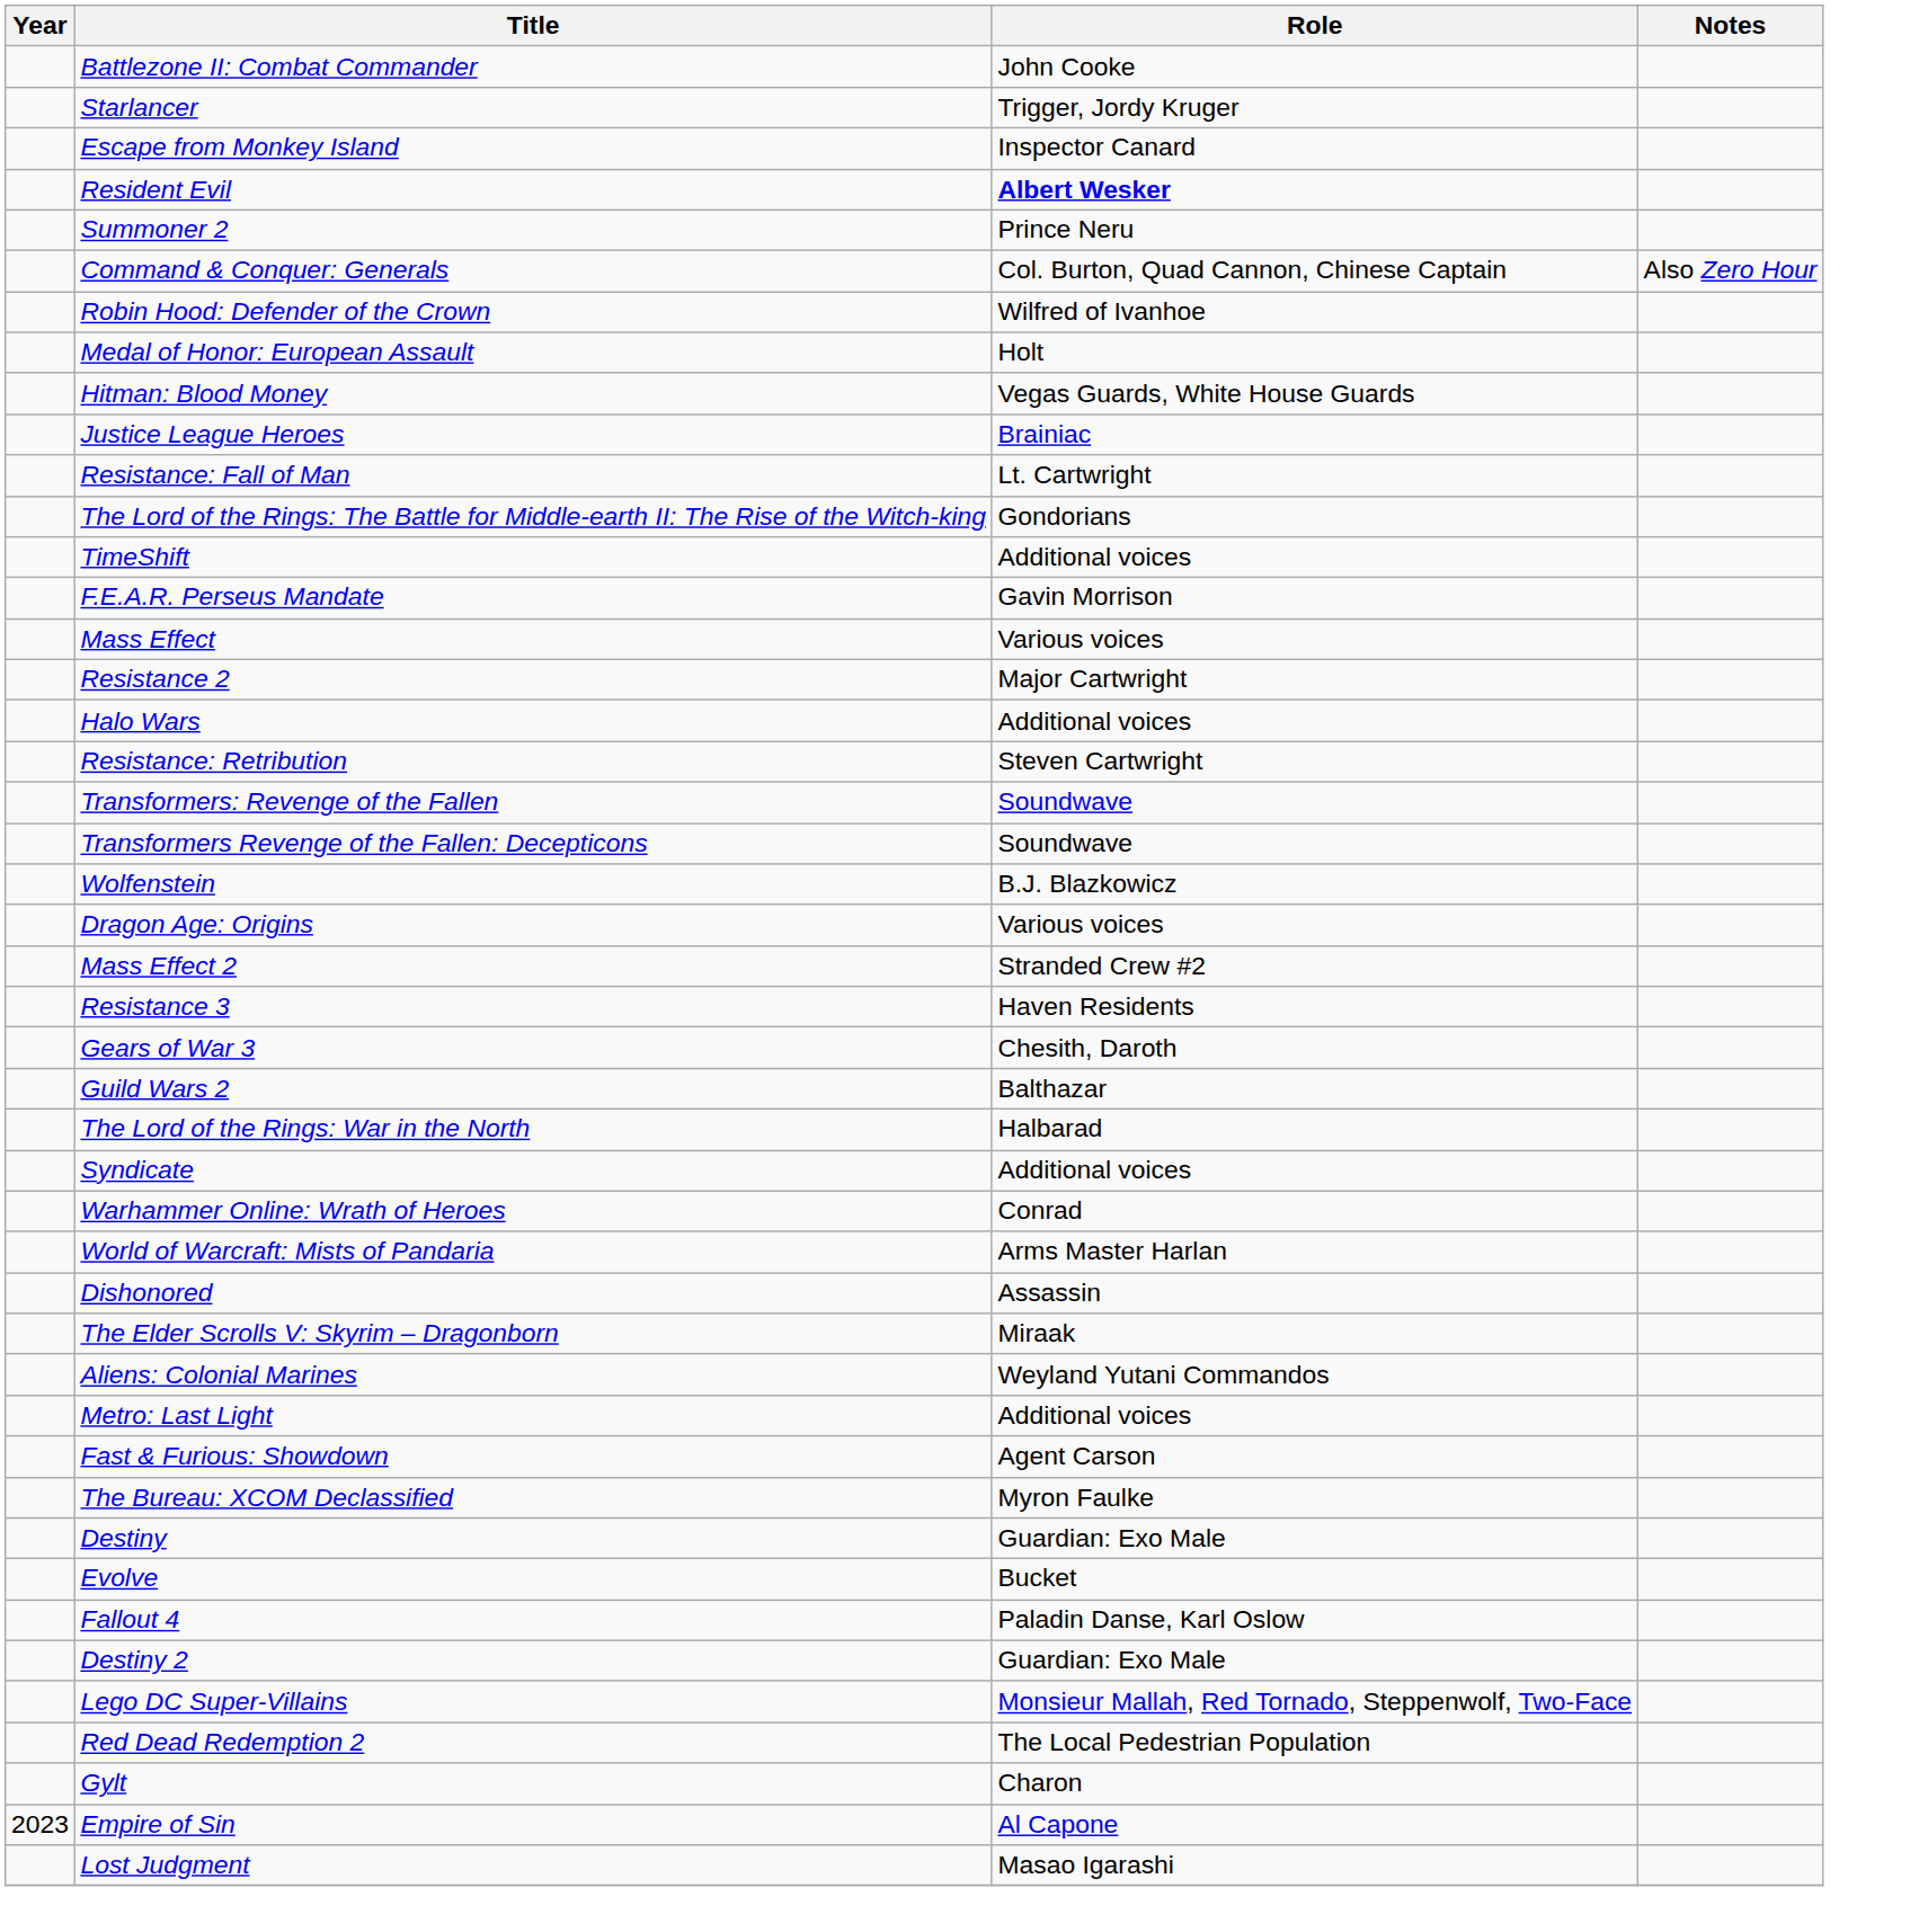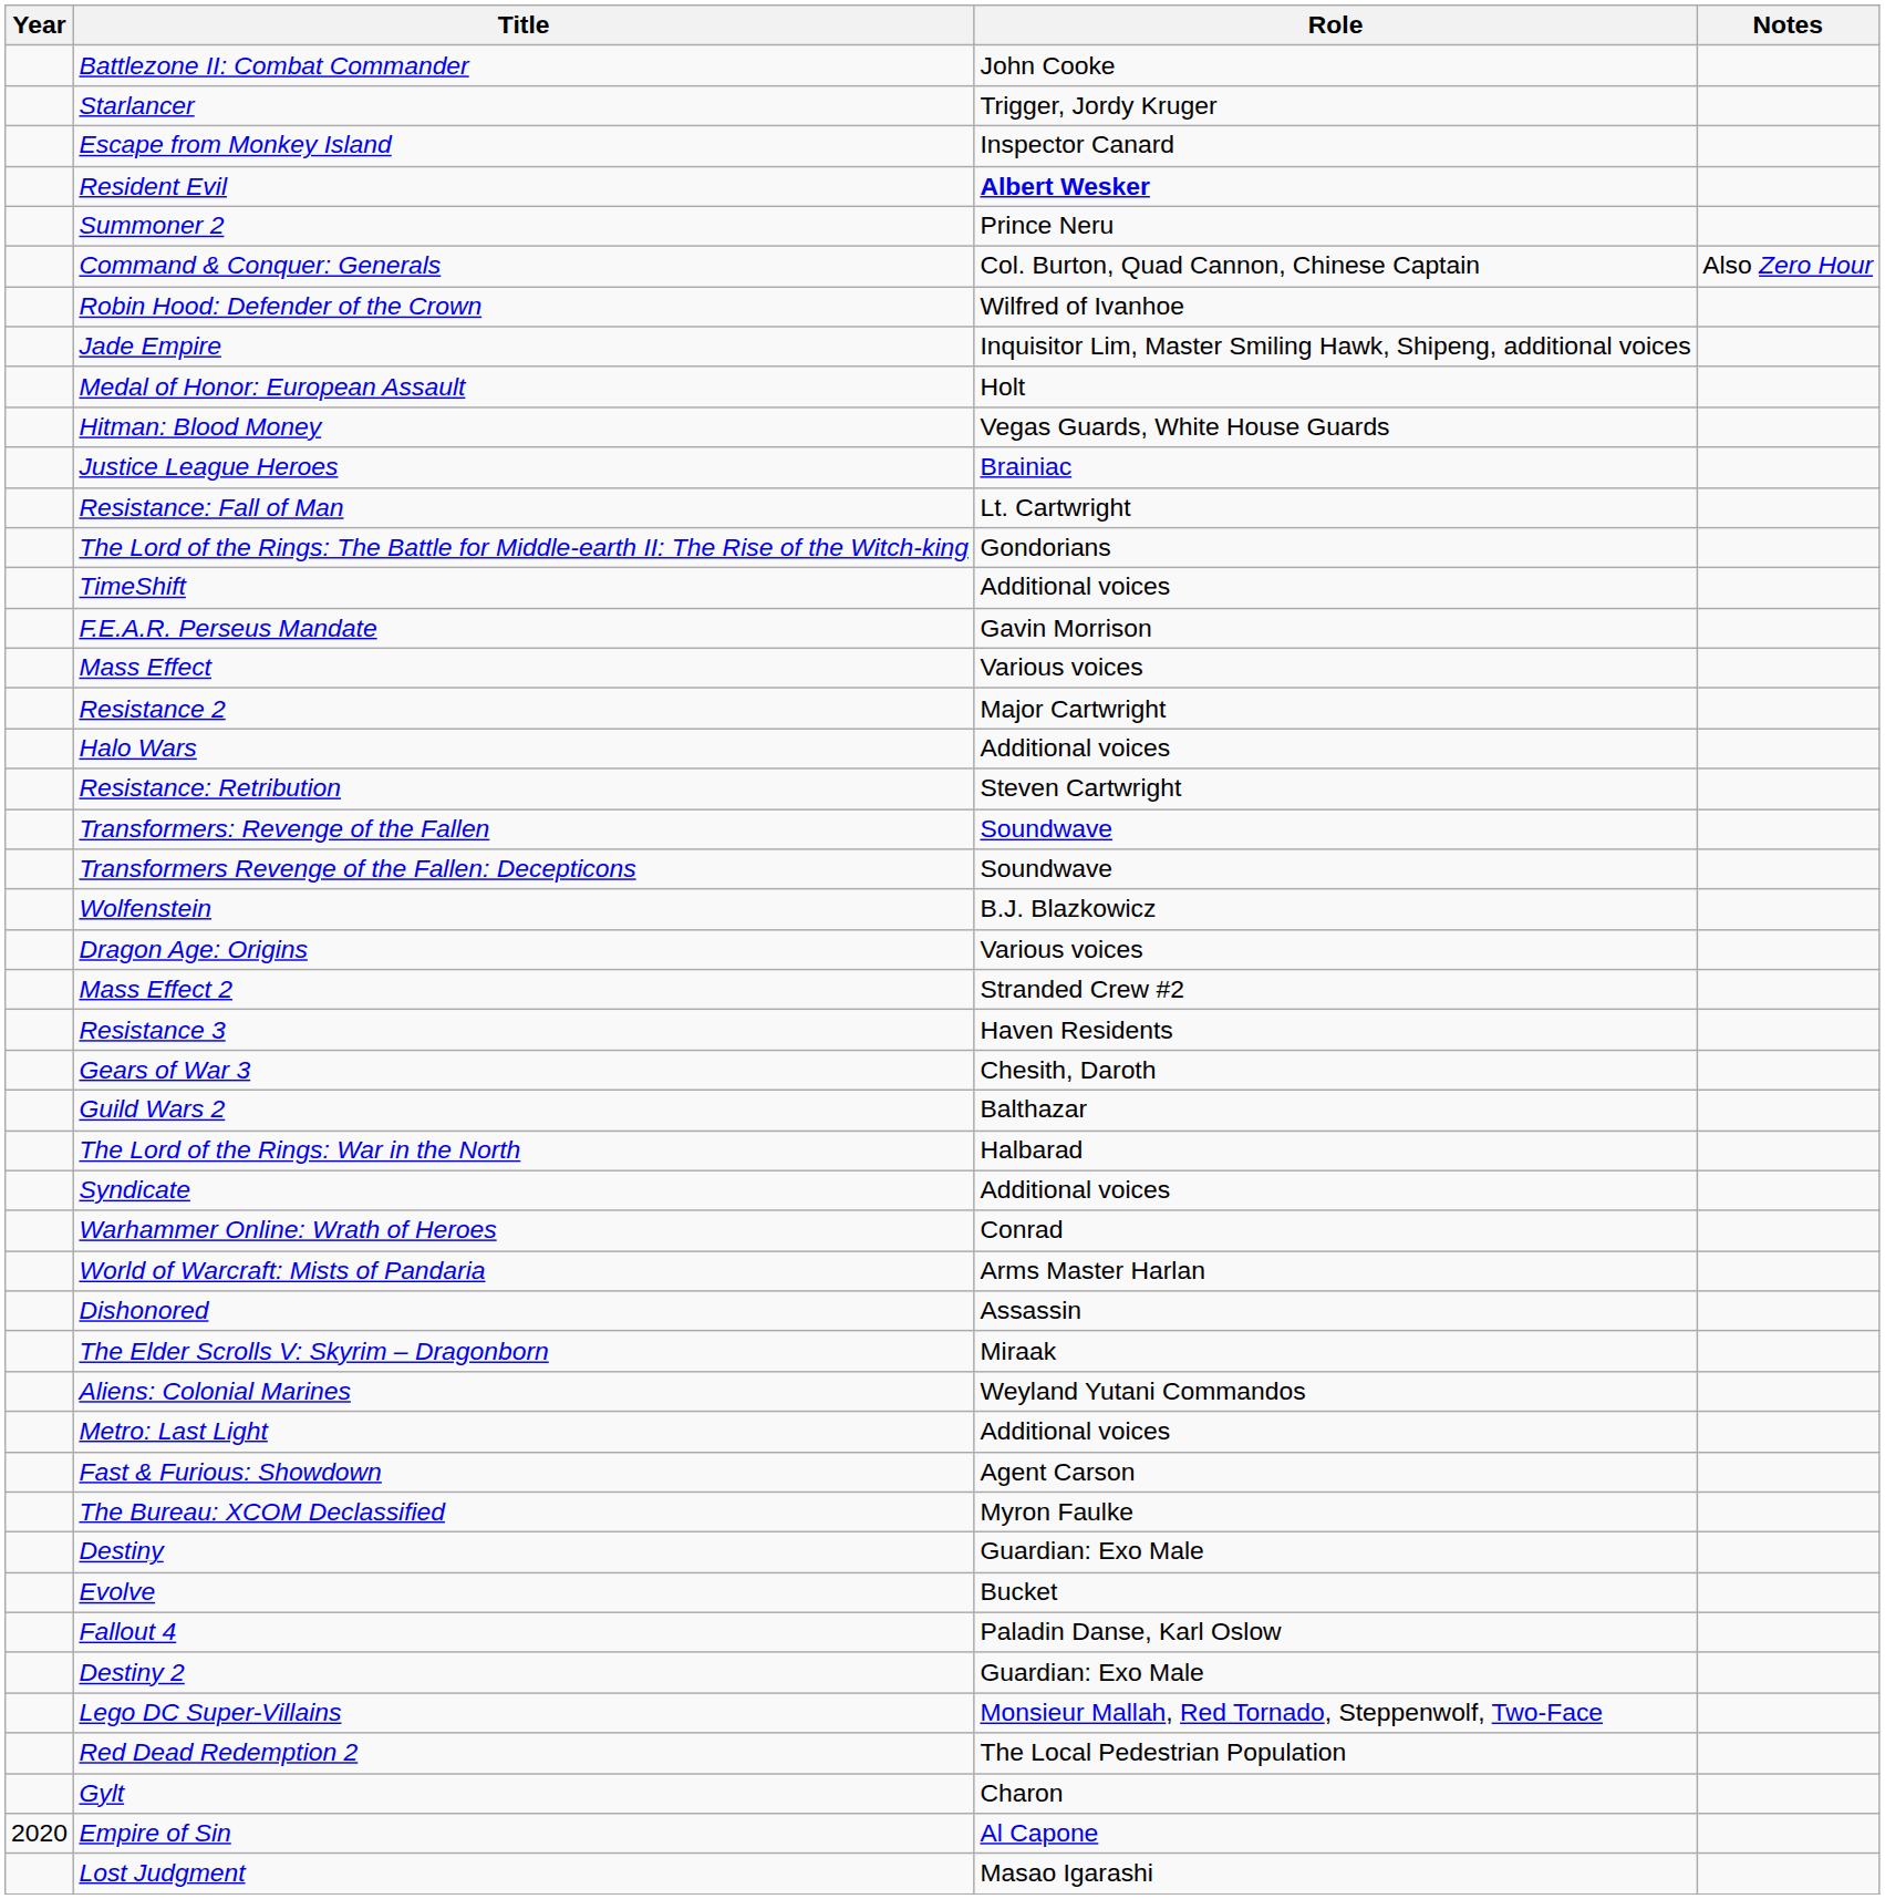+ row: Jade Empire | Inquisitor Lim, Master Smiling Hawk, Shipeng, additional voices
Empire of Sin | Year: 2023 -> 2020
